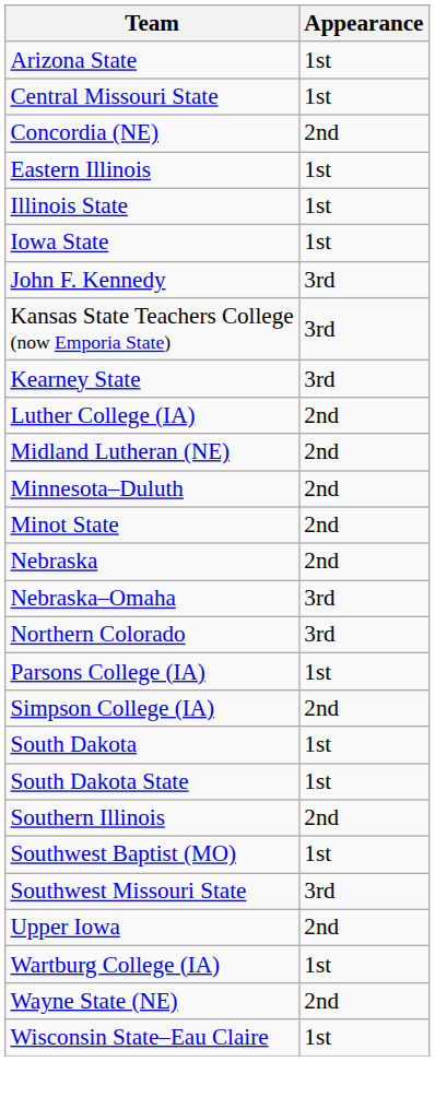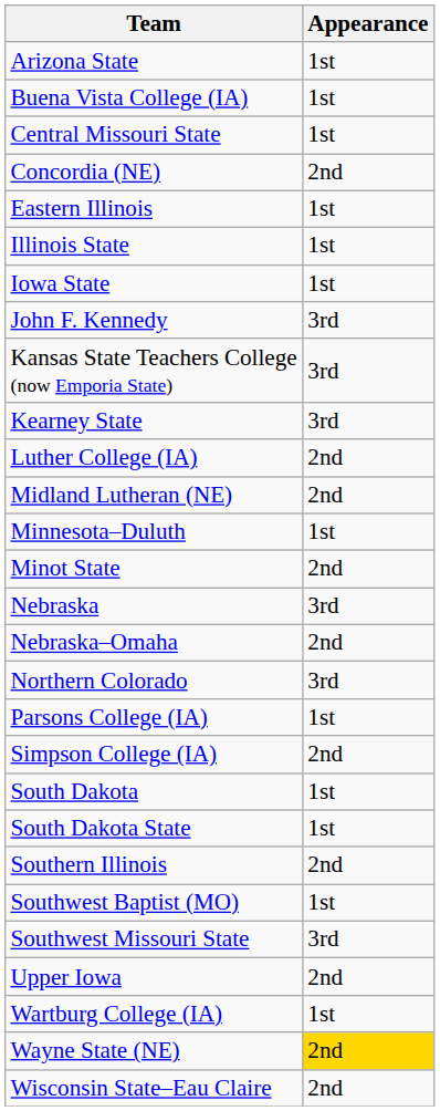+ row: Buena Vista College (IA) | 1st
Minnesota–Duluth | Appearance: 2nd -> 1st
Nebraska | Appearance: 2nd -> 3rd
Nebraska–Omaha | Appearance: 3rd -> 2nd
Wayne State (NE) | Appearance: no background -> gold background
Wisconsin State–Eau Claire | Appearance: 1st -> 2nd
